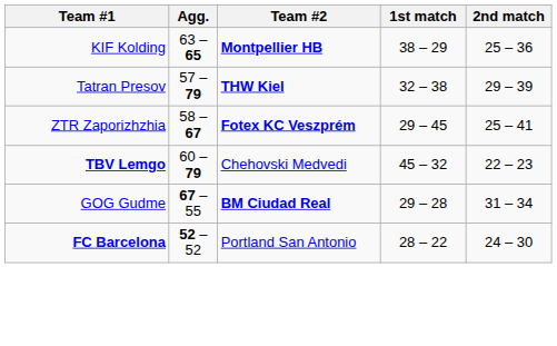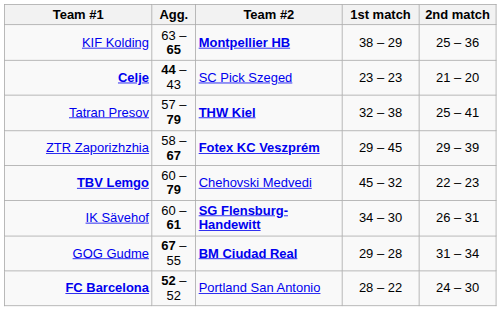+ row: Celje | 44 – 43 | SC Pick Szeged | 23 – 23 | 21 – 20
Tatran Presov | 2nd match: 29 – 39 -> 25 – 41
ZTR Zaporizhzhia | 2nd match: 25 – 41 -> 29 – 39
+ row: IK Sävehof | 60 – 61 | SG Flensburg-Handewitt | 34 – 30 | 26 – 31
